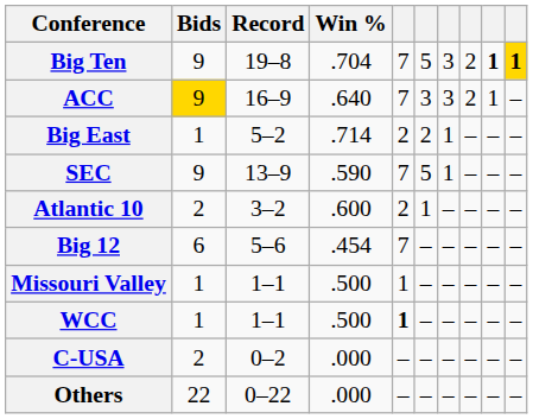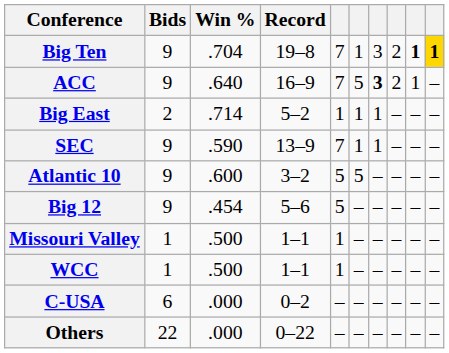columns swapped: Record <-> Win %
Big Ten | column 6: 5 -> 1
ACC | Bids: gold background -> no background
ACC | column 6: 3 -> 5
ACC | column 7: normal -> bold
Big East | Bids: 1 -> 2
Big East | column 5: 2 -> 1
Big East | column 6: 2 -> 1
SEC | column 6: 5 -> 1
Atlantic 10 | Bids: 2 -> 9
Atlantic 10 | column 5: 2 -> 5
Atlantic 10 | column 6: 1 -> 5
Big 12 | Bids: 6 -> 9
Big 12 | column 5: 7 -> 5
WCC | column 5: bold -> normal
C-USA | Bids: 2 -> 6
